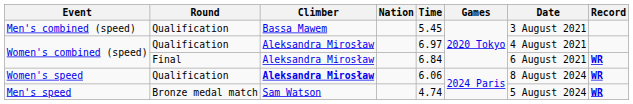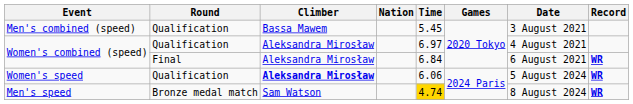Women's speed | Date: 8 August 2024 -> 5 August 2024
Men's speed | Time: no background -> gold background
Men's speed | Date: 5 August 2024 -> 8 August 2024
